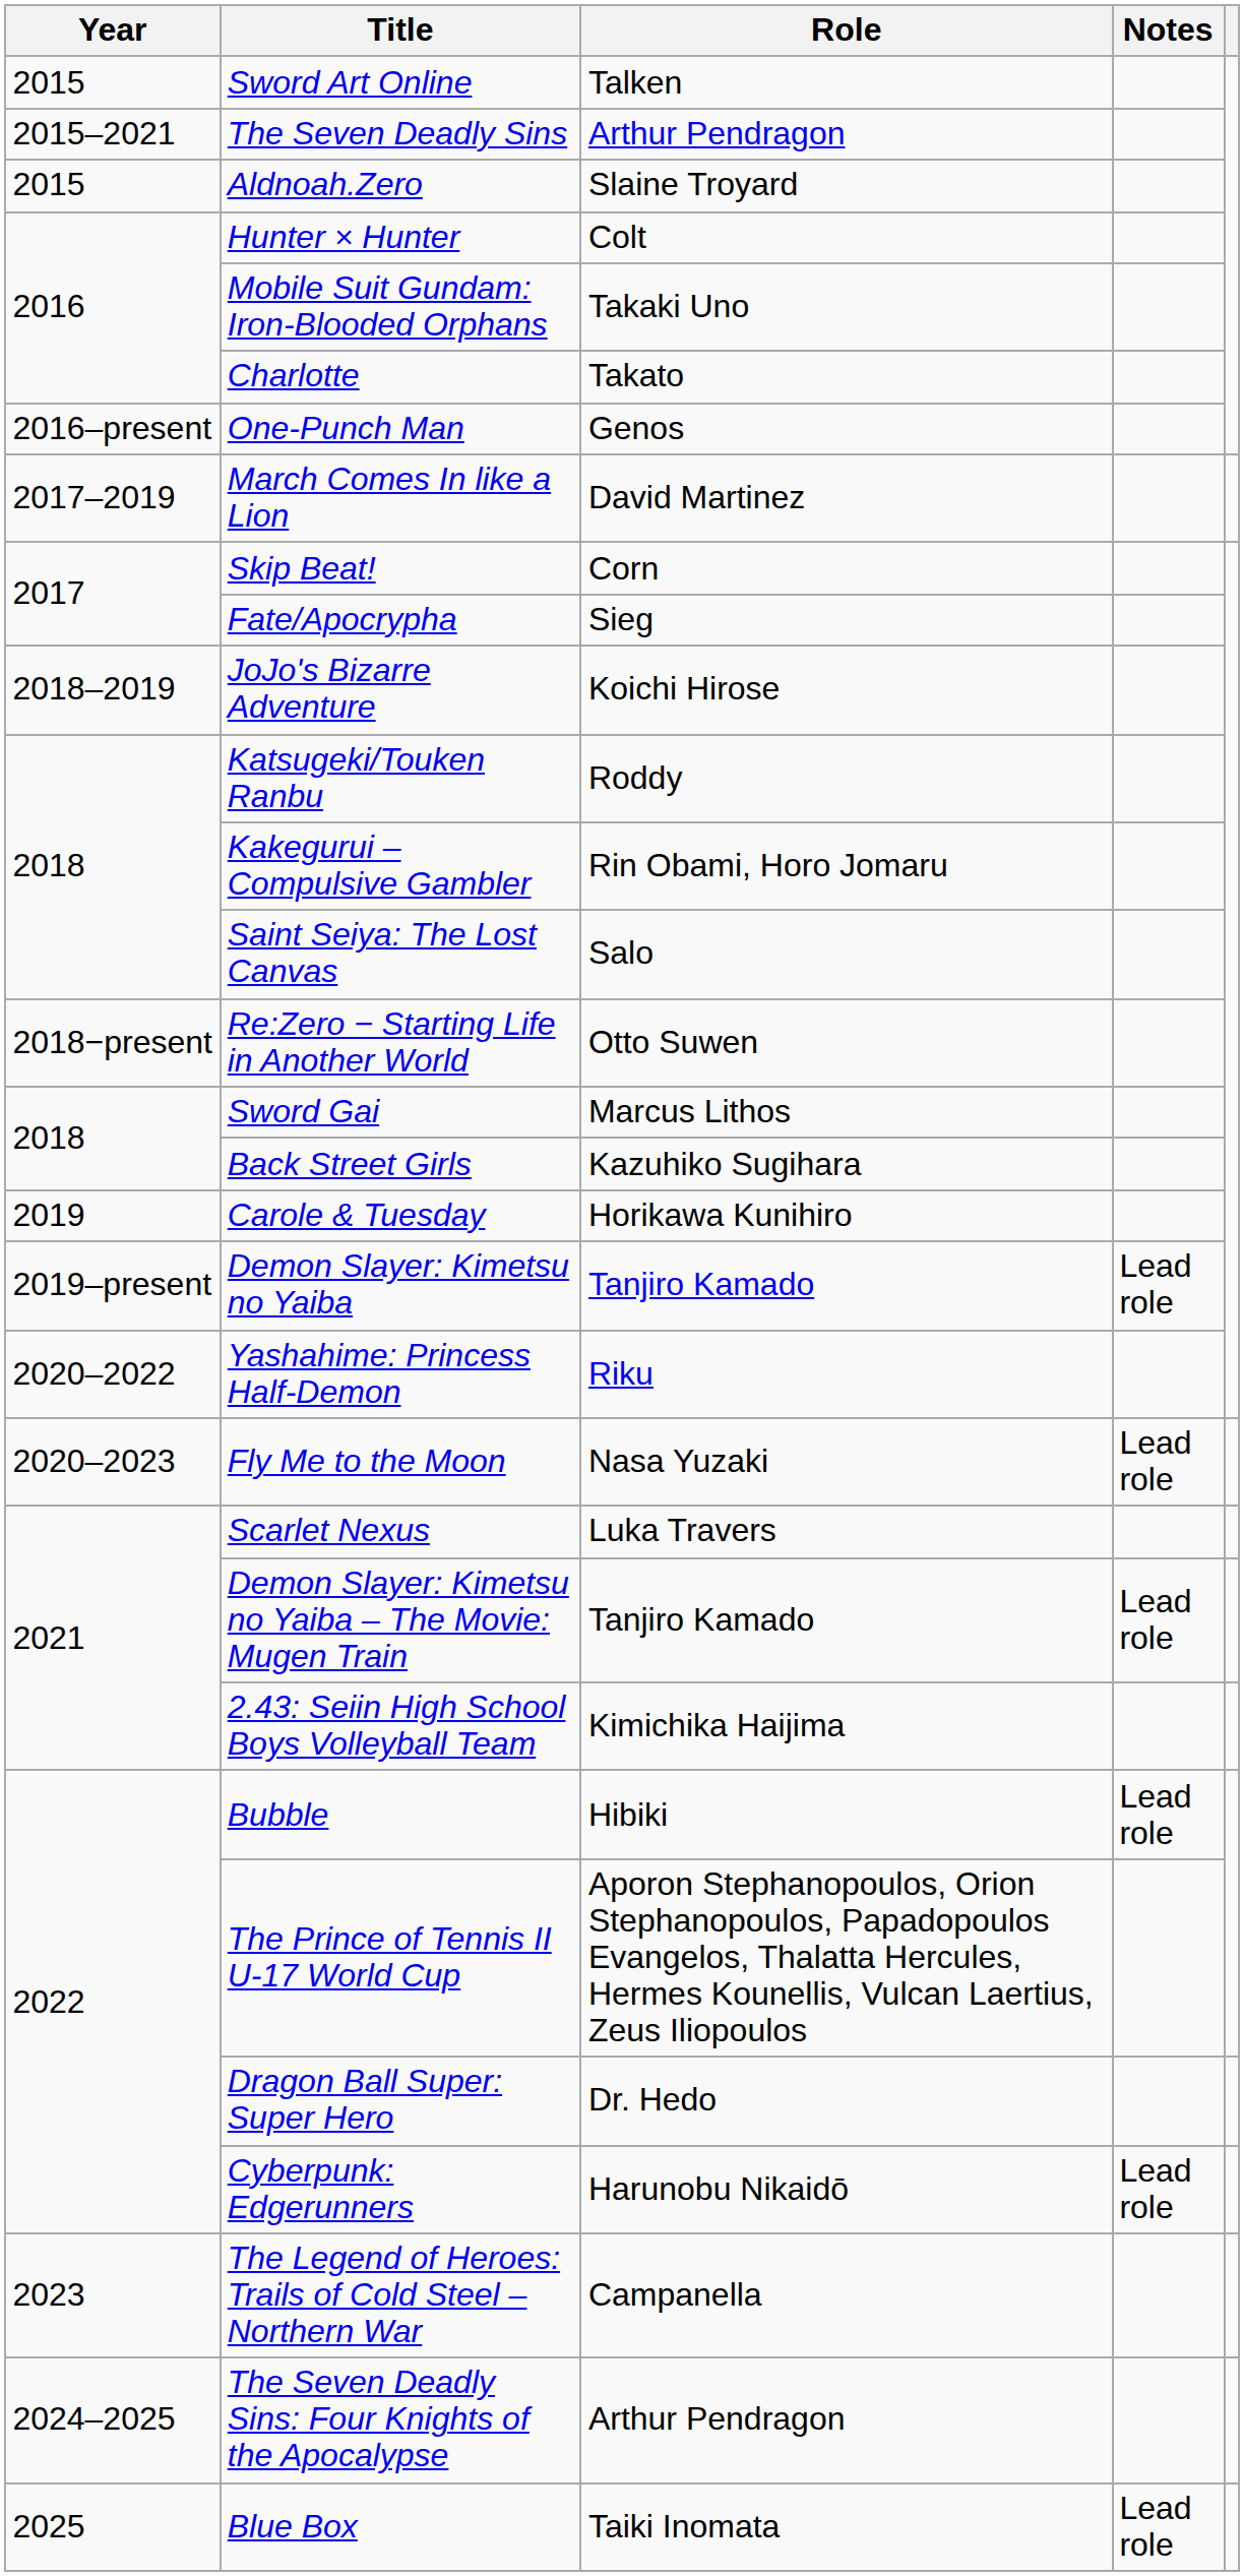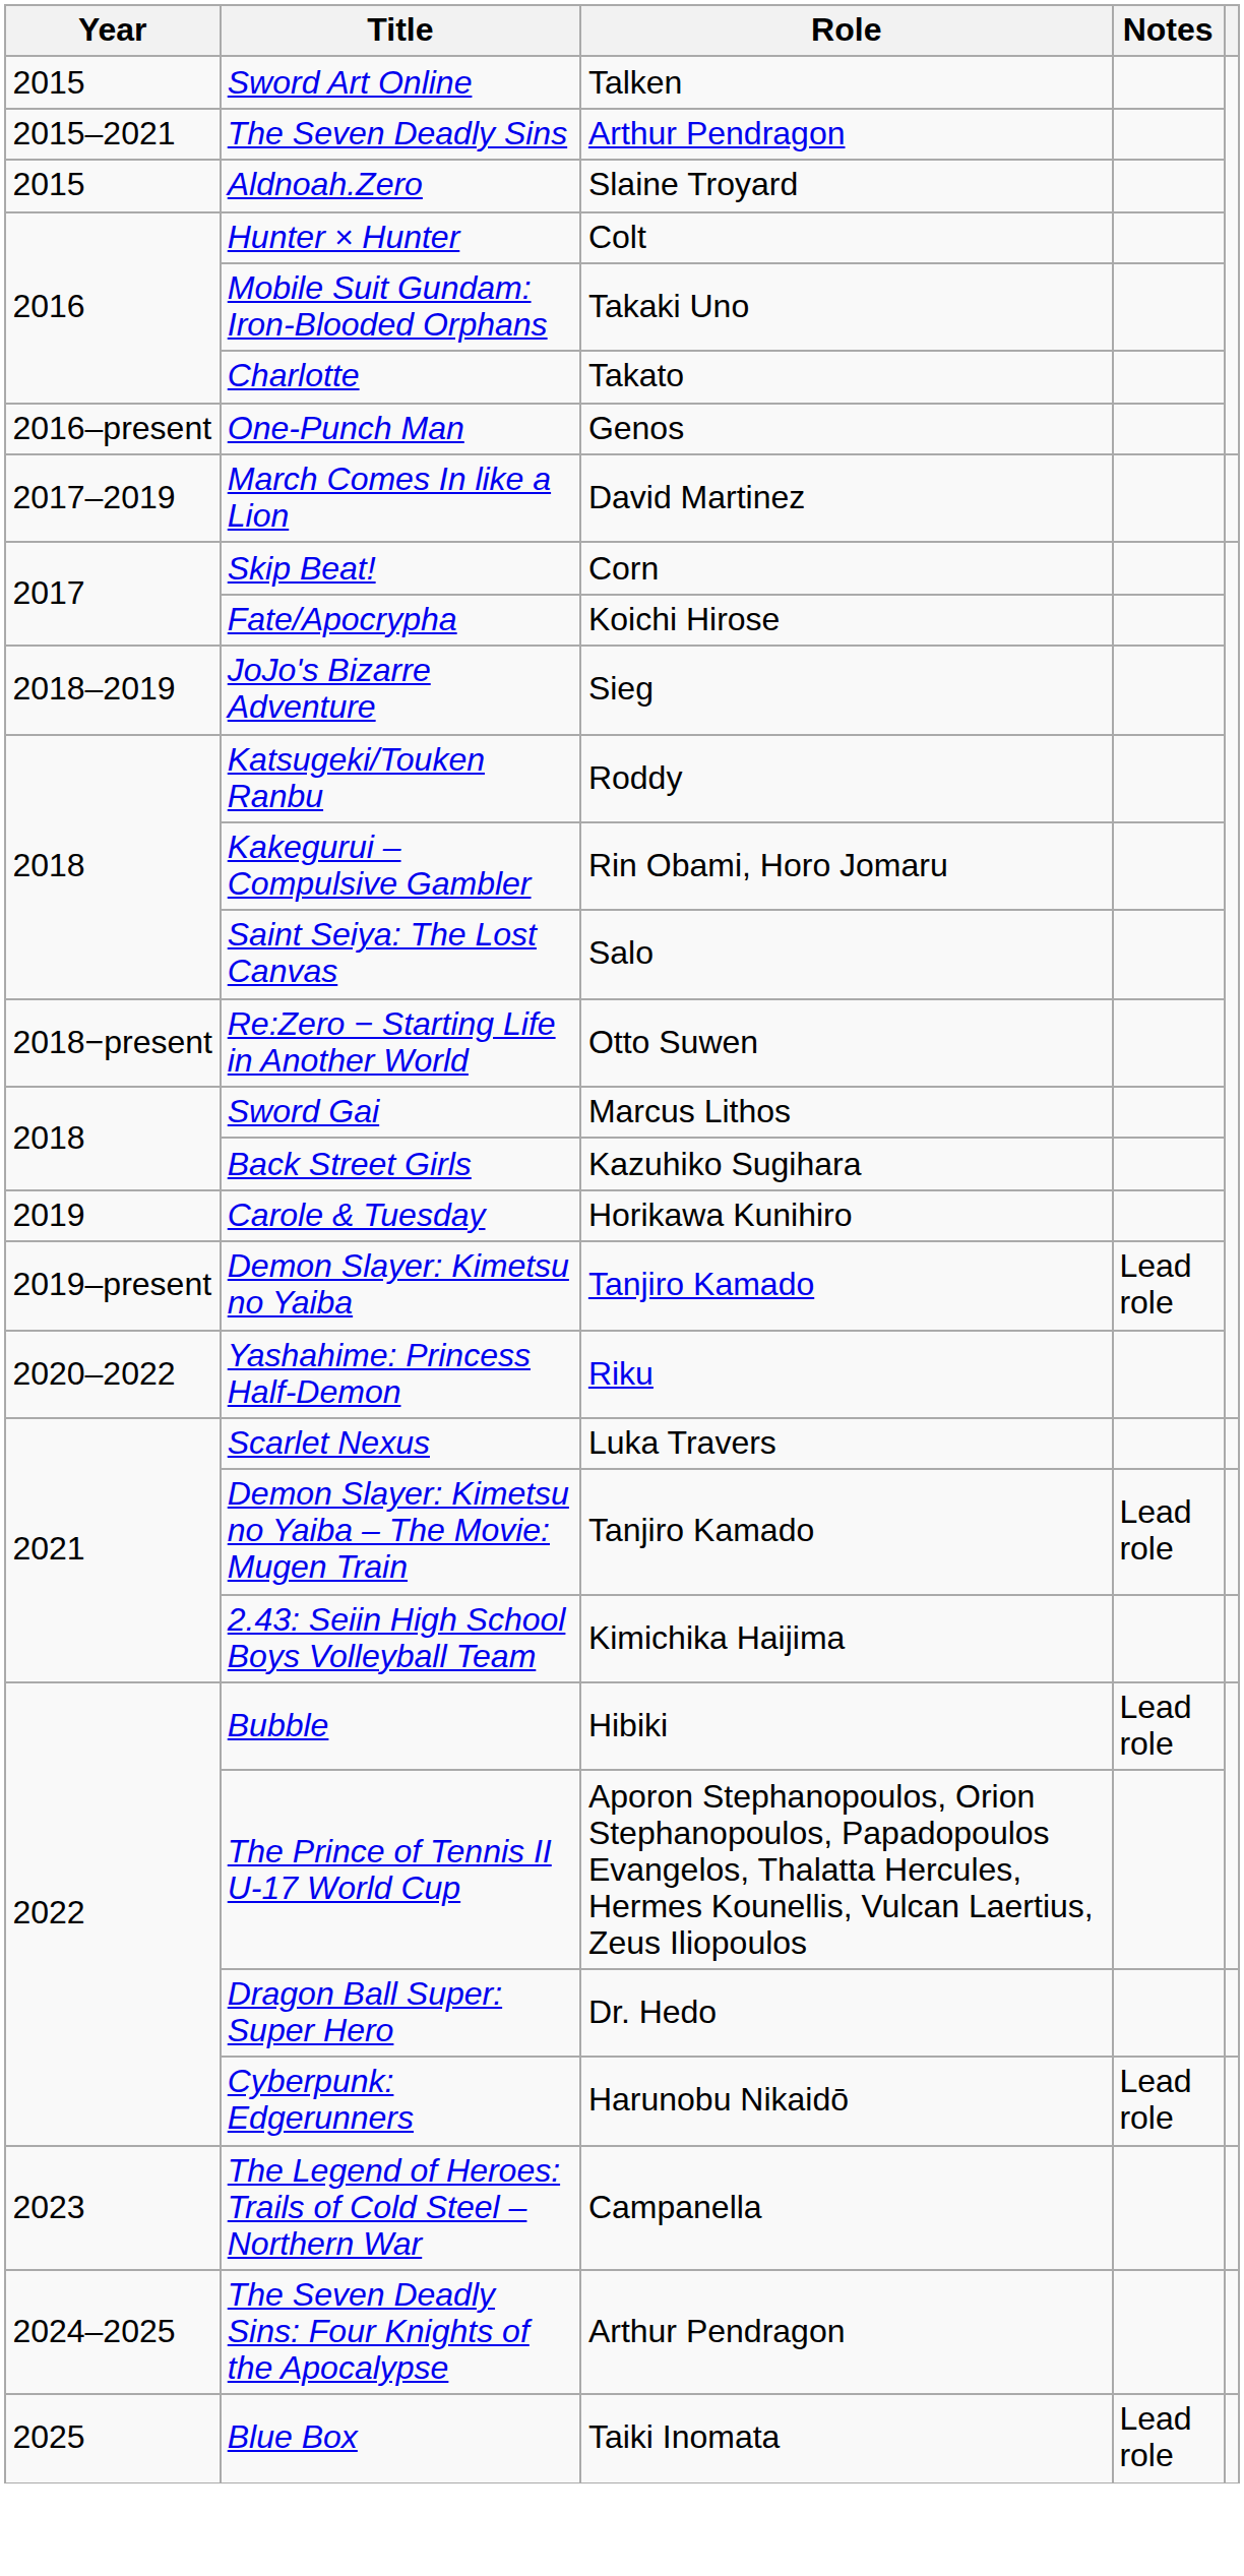Fate/Apocrypha | Role: Sieg -> Koichi Hirose
JoJo's Bizarre Adventure | Role: Koichi Hirose -> Sieg
- row: 2020–2023 | Fly Me to the Moon | Nasa Yuzaki | Lead role
